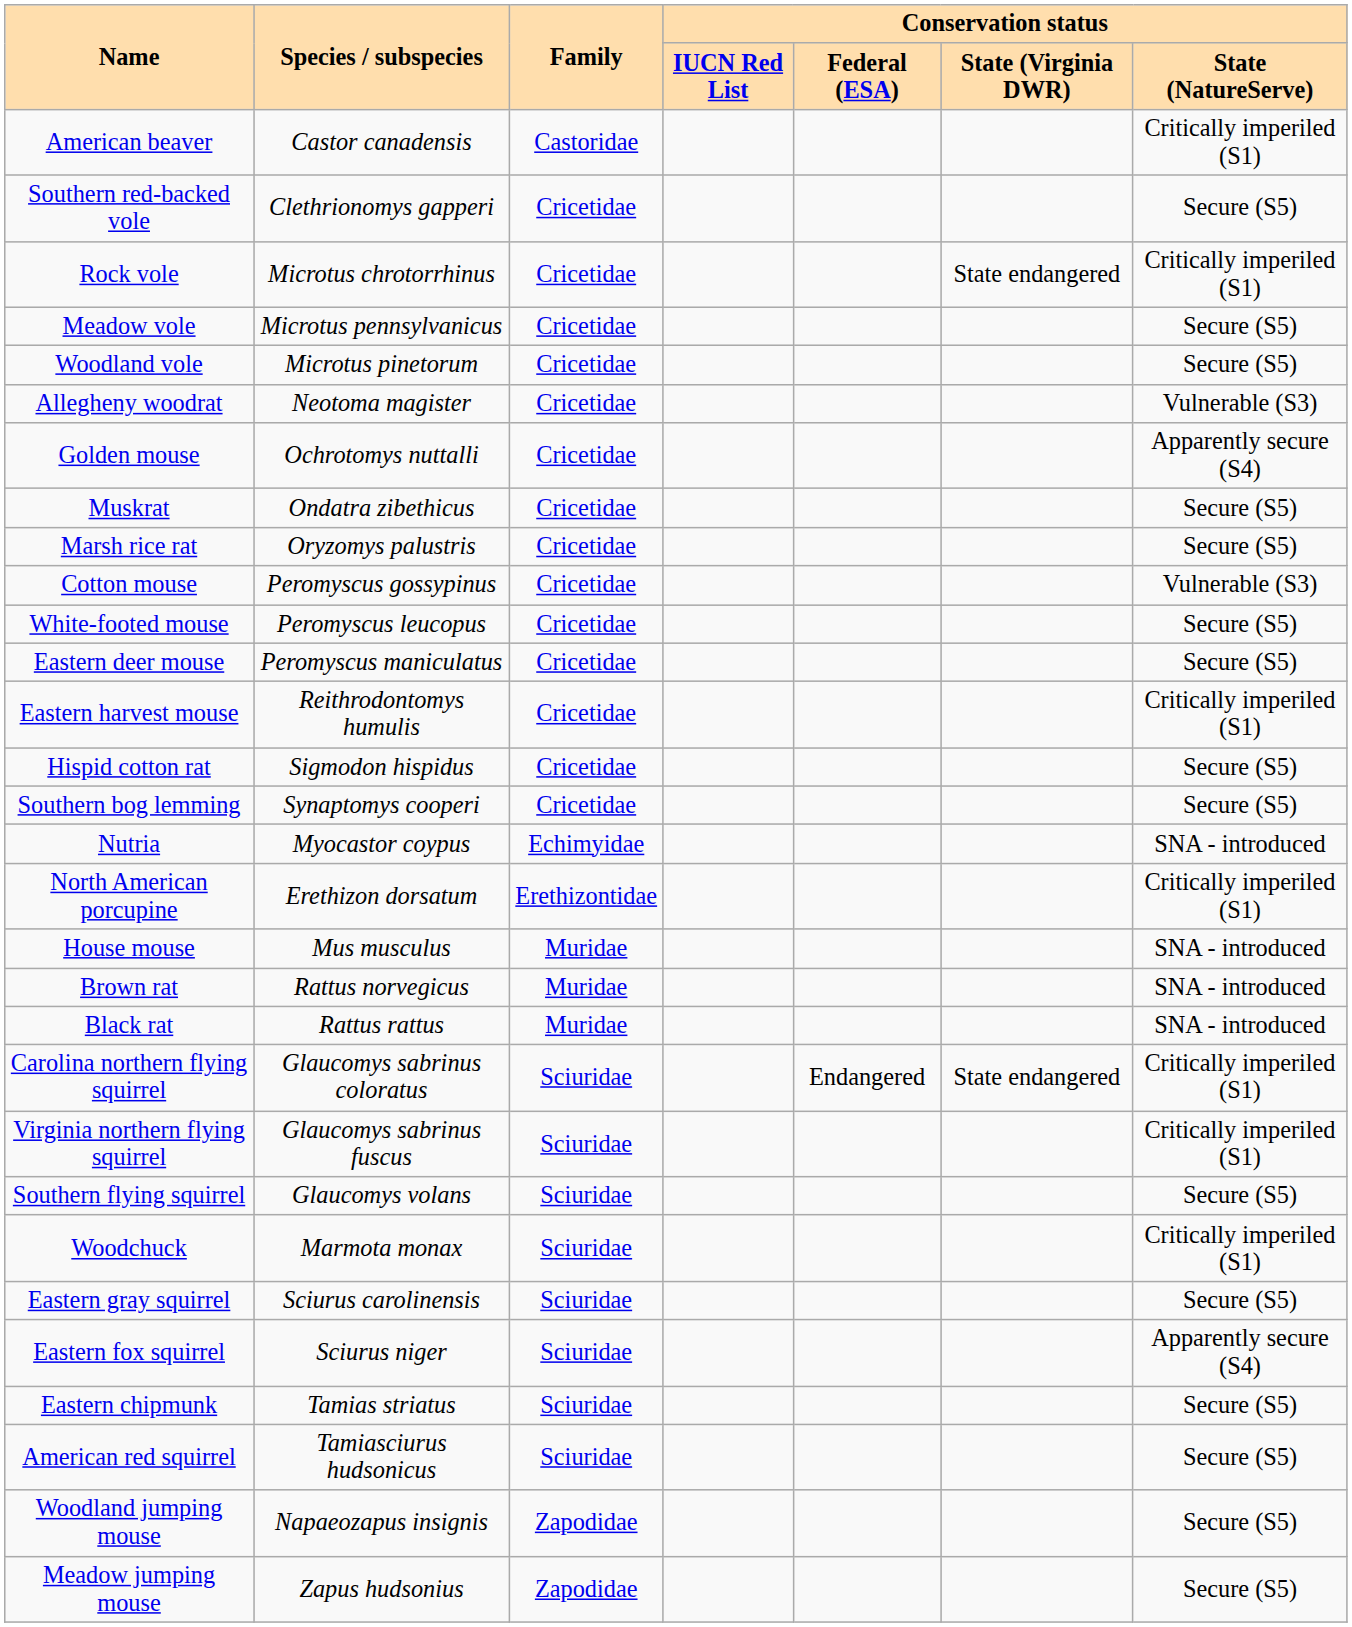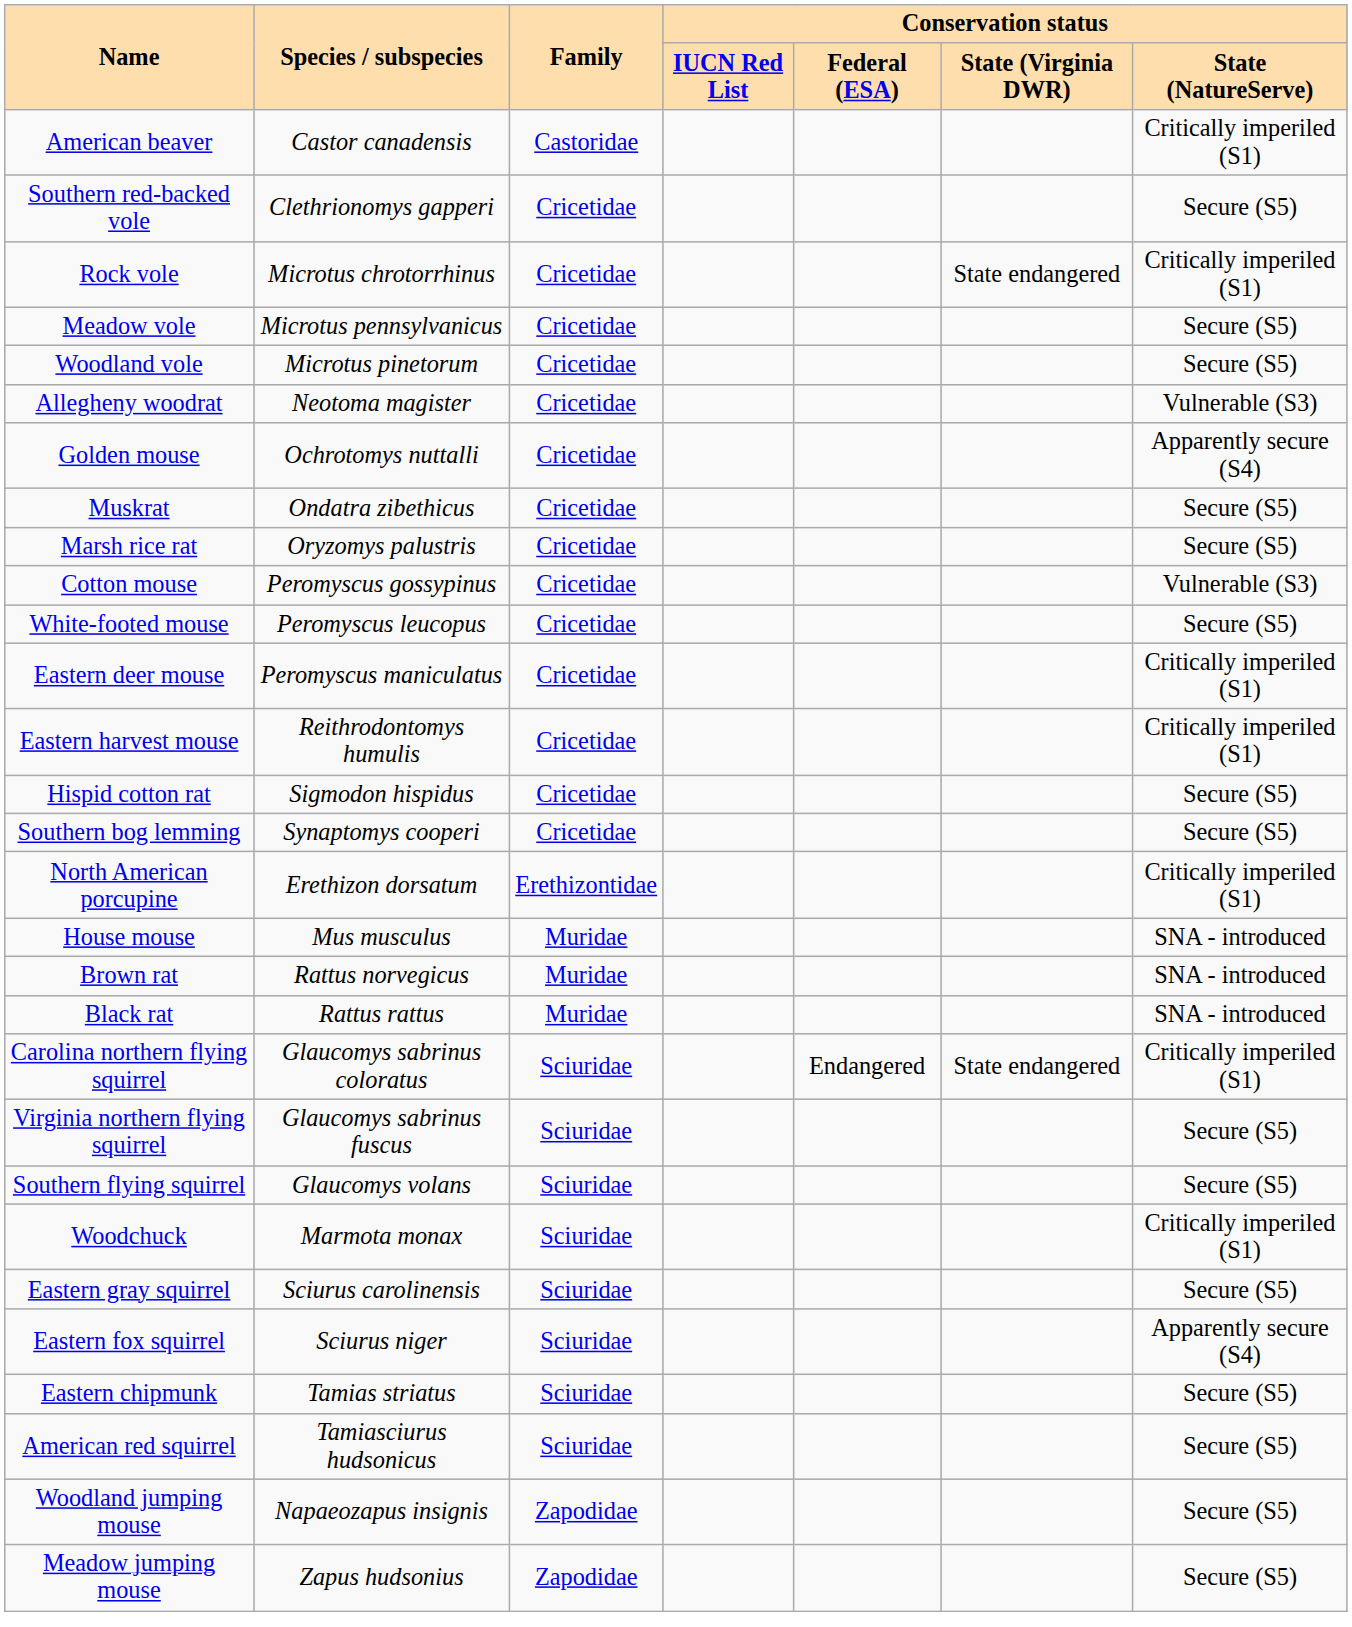Eastern deer mouse | Conservation status / State (NatureServe): Secure (S5) -> Critically imperiled (S1)
- row: Nutria | Myocastor coypus | Echimyidae | SNA - introduced
Virginia northern flying squirrel | Conservation status / State (NatureServe): Critically imperiled (S1) -> Secure (S5)
